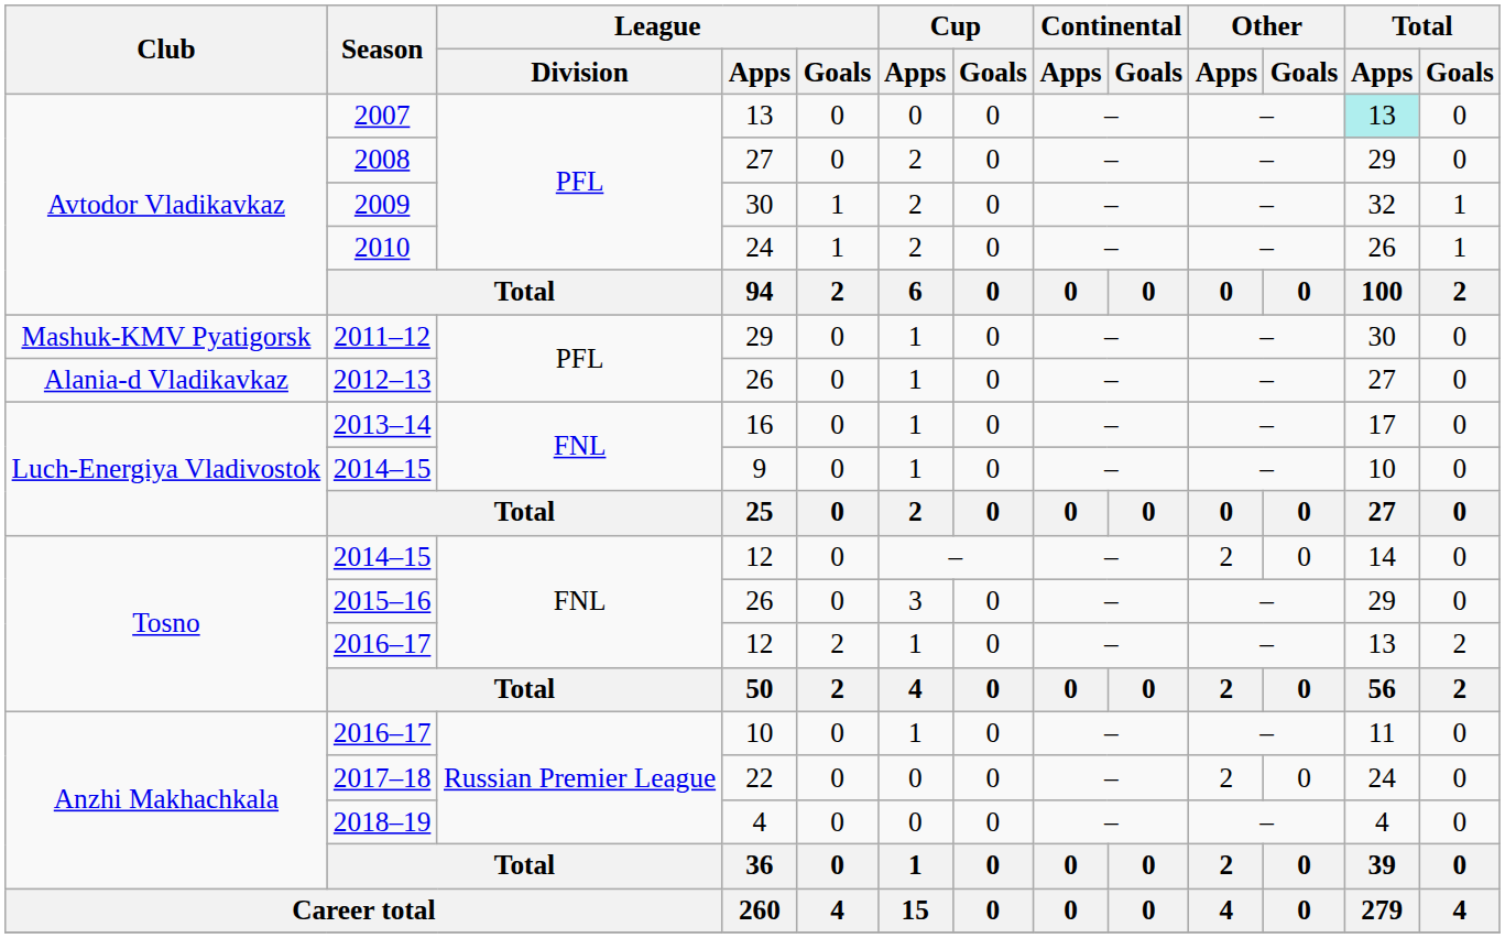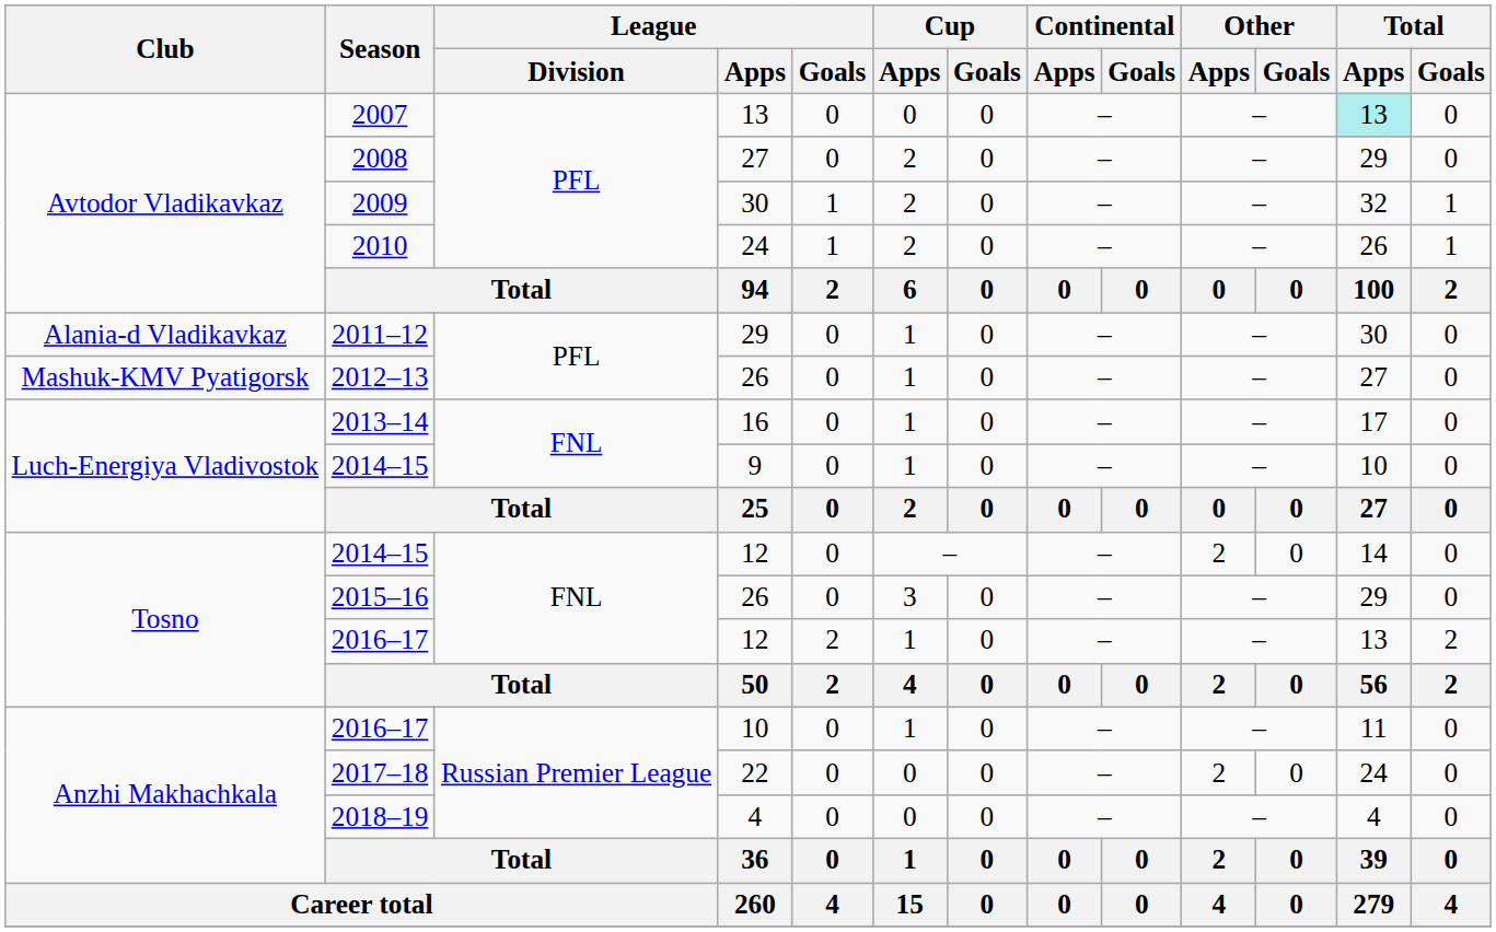2011–12 | Club: Mashuk-KMV Pyatigorsk -> Alania-d Vladikavkaz
2012–13 | Club: Alania-d Vladikavkaz -> Mashuk-KMV Pyatigorsk
